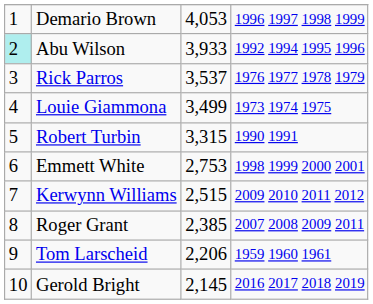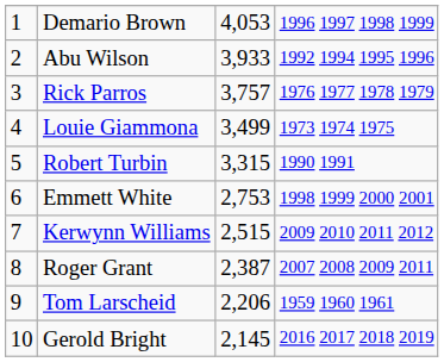Abu Wilson | column 1: paleturquoise background -> no background
Rick Parros | column 3: 3,537 -> 3,757
Roger Grant | column 3: 2,385 -> 2,387
